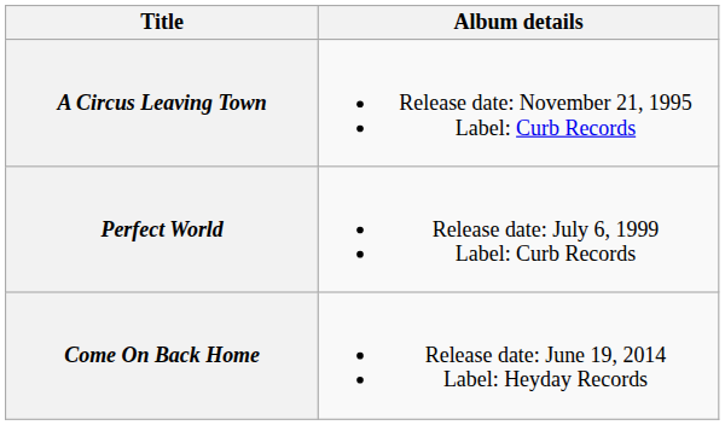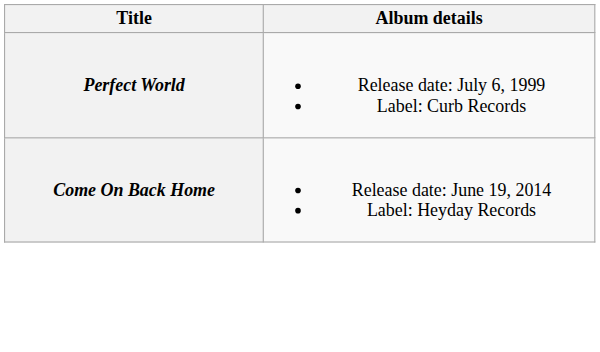- row: A Circus Leaving Town | Release date: November 21, 1995 Label: Curb Records
